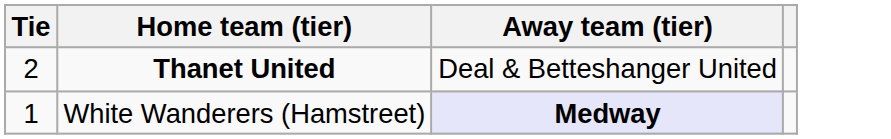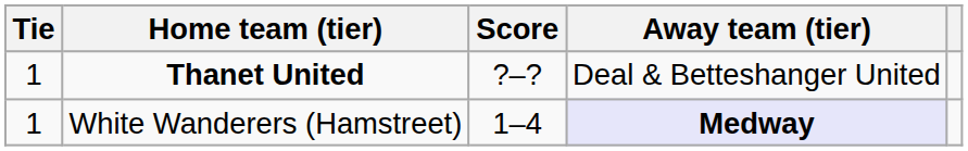+ column: Score | ?–? | 1–4
Thanet United | Tie: 2 -> 1
